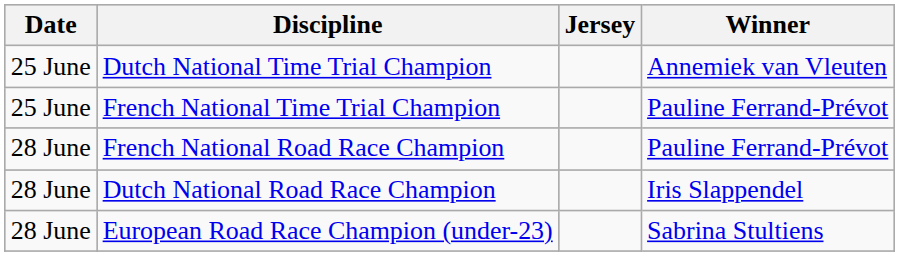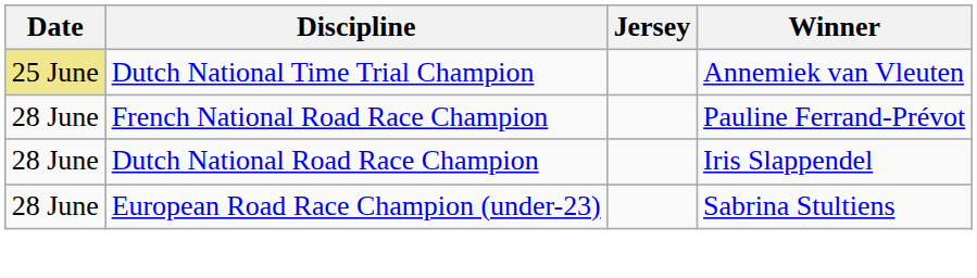Dutch National Time Trial Champion | Date: no background -> khaki background
- row: 25 June | French National Time Trial Champion | Pauline Ferrand-Prévot
